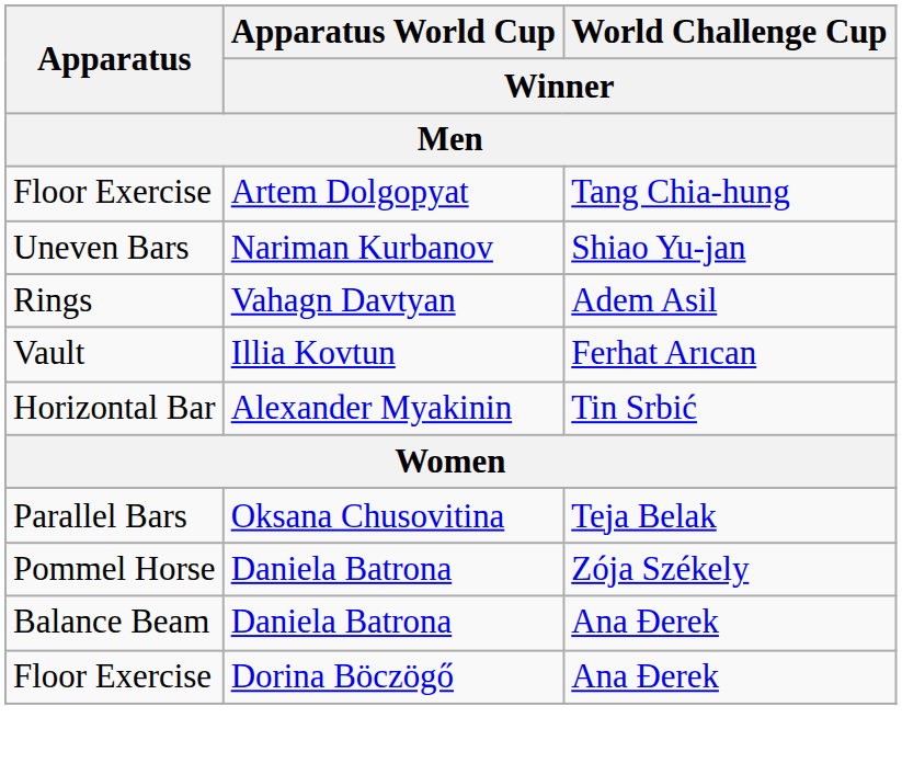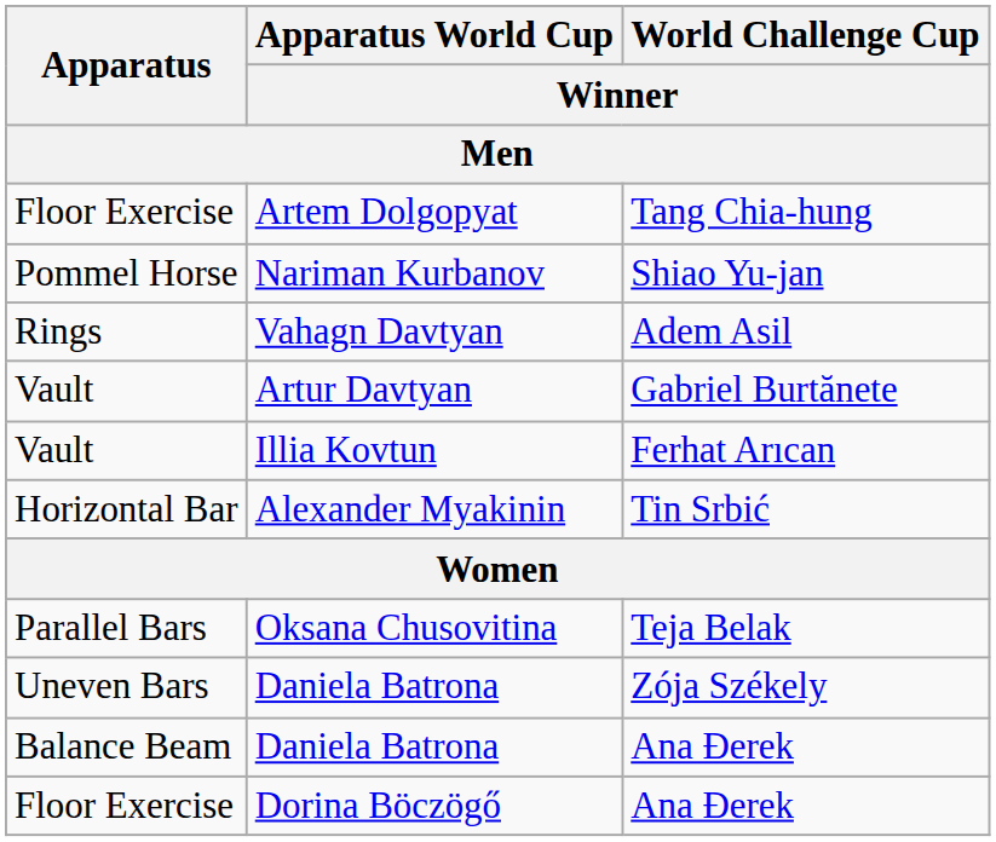Nariman Kurbanov | Apparatus: Uneven Bars -> Pommel Horse
+ row: Vault | Artur Davtyan | Gabriel Burtănete
Daniela Batrona / Zója Székely | Apparatus: Pommel Horse -> Uneven Bars
